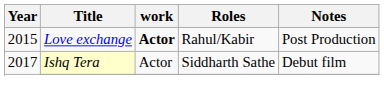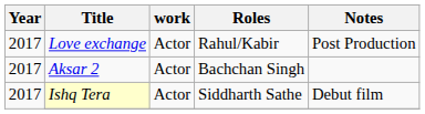Love exchange | Year: 2015 -> 2017
Love exchange | work: bold -> normal
+ row: 2017 | Aksar 2 | Actor | Bachchan Singh
